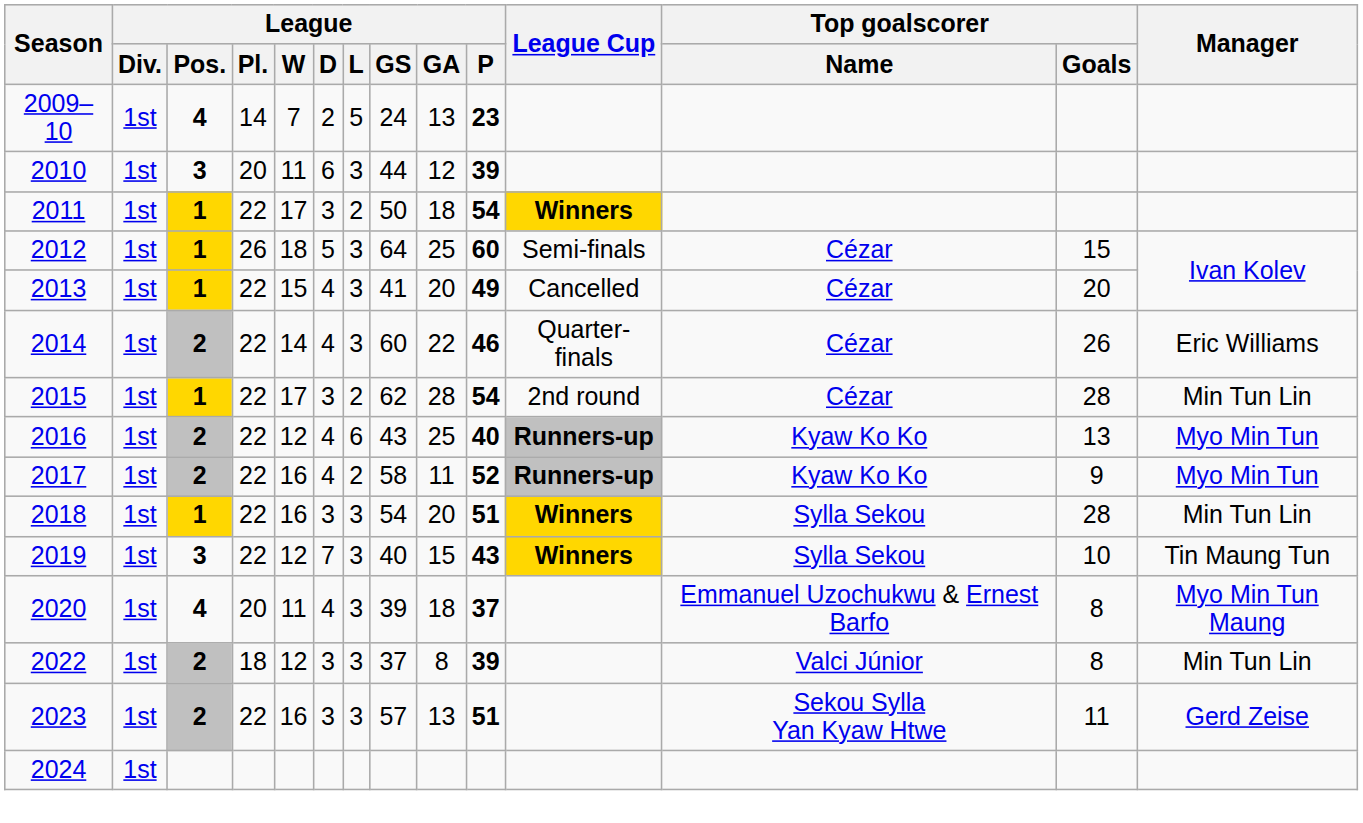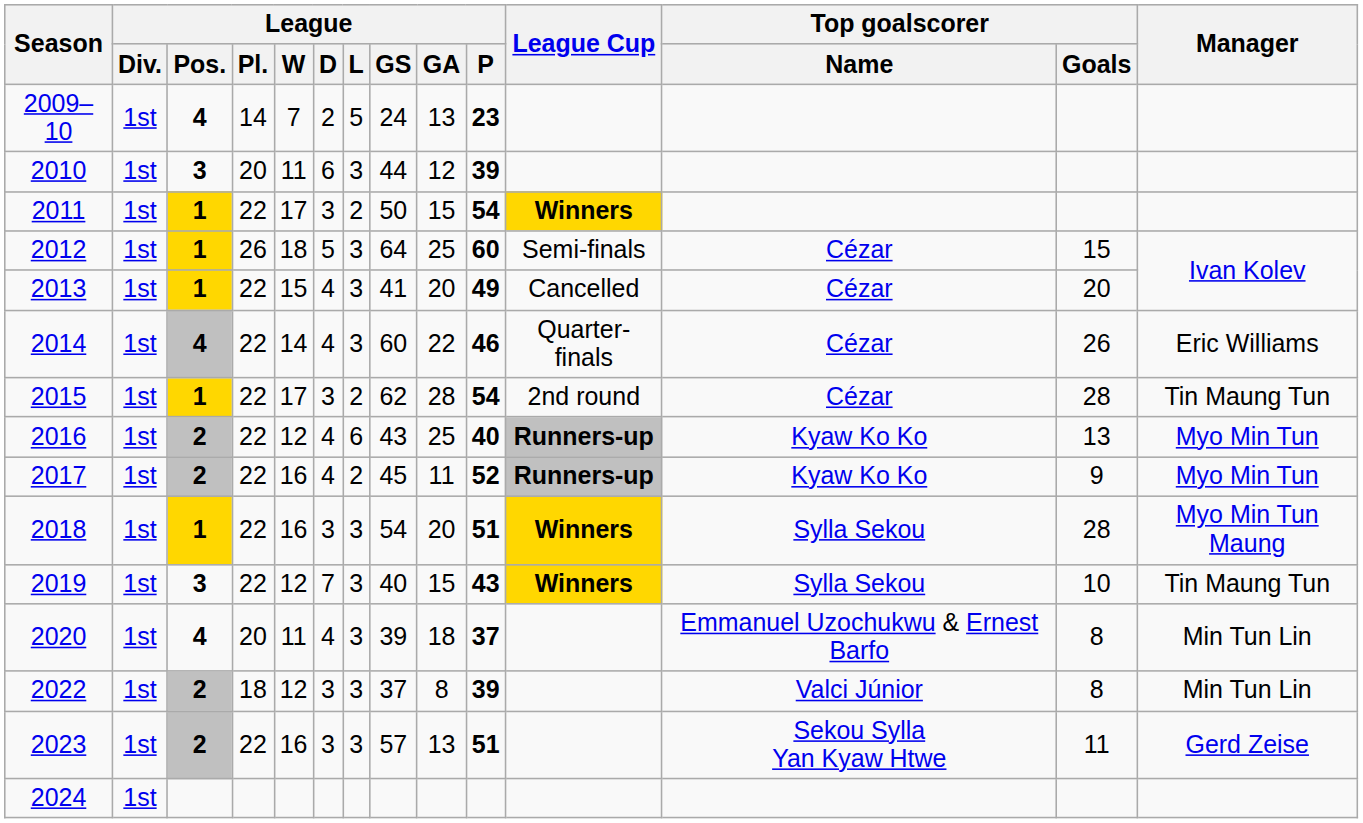2011 | League / GA: 18 -> 15
2014 | League / Pos.: 2 -> 4
2015 | Manager: Min Tun Lin -> Tin Maung Tun
2017 | League / GS: 58 -> 45
2018 | Manager: Min Tun Lin -> Myo Min Tun Maung
2020 | Manager: Myo Min Tun Maung -> Min Tun Lin
